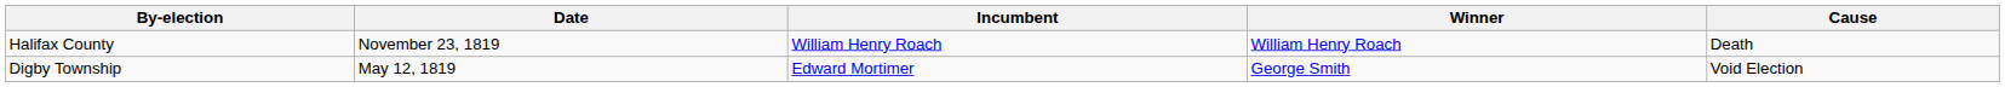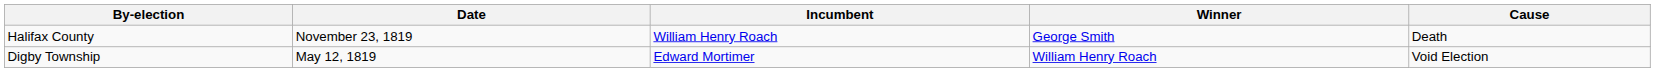Halifax County | Winner: William Henry Roach -> George Smith
Digby Township | Winner: George Smith -> William Henry Roach
